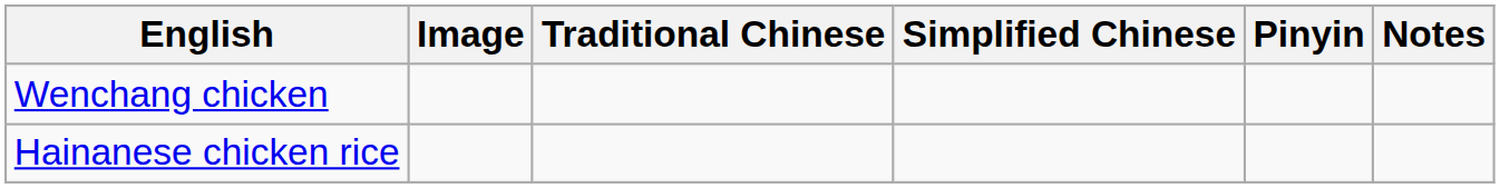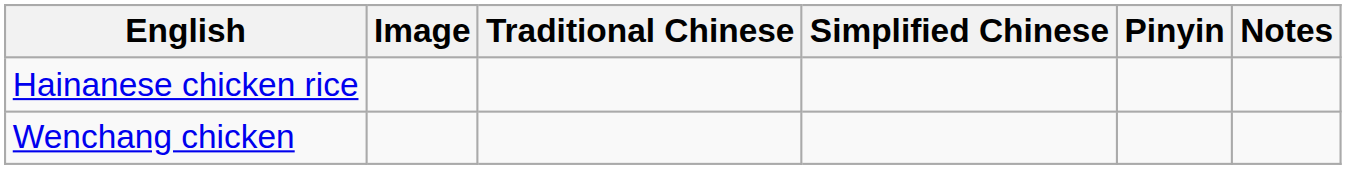rows swapped: Hainanese chicken rice <-> Wenchang chicken
